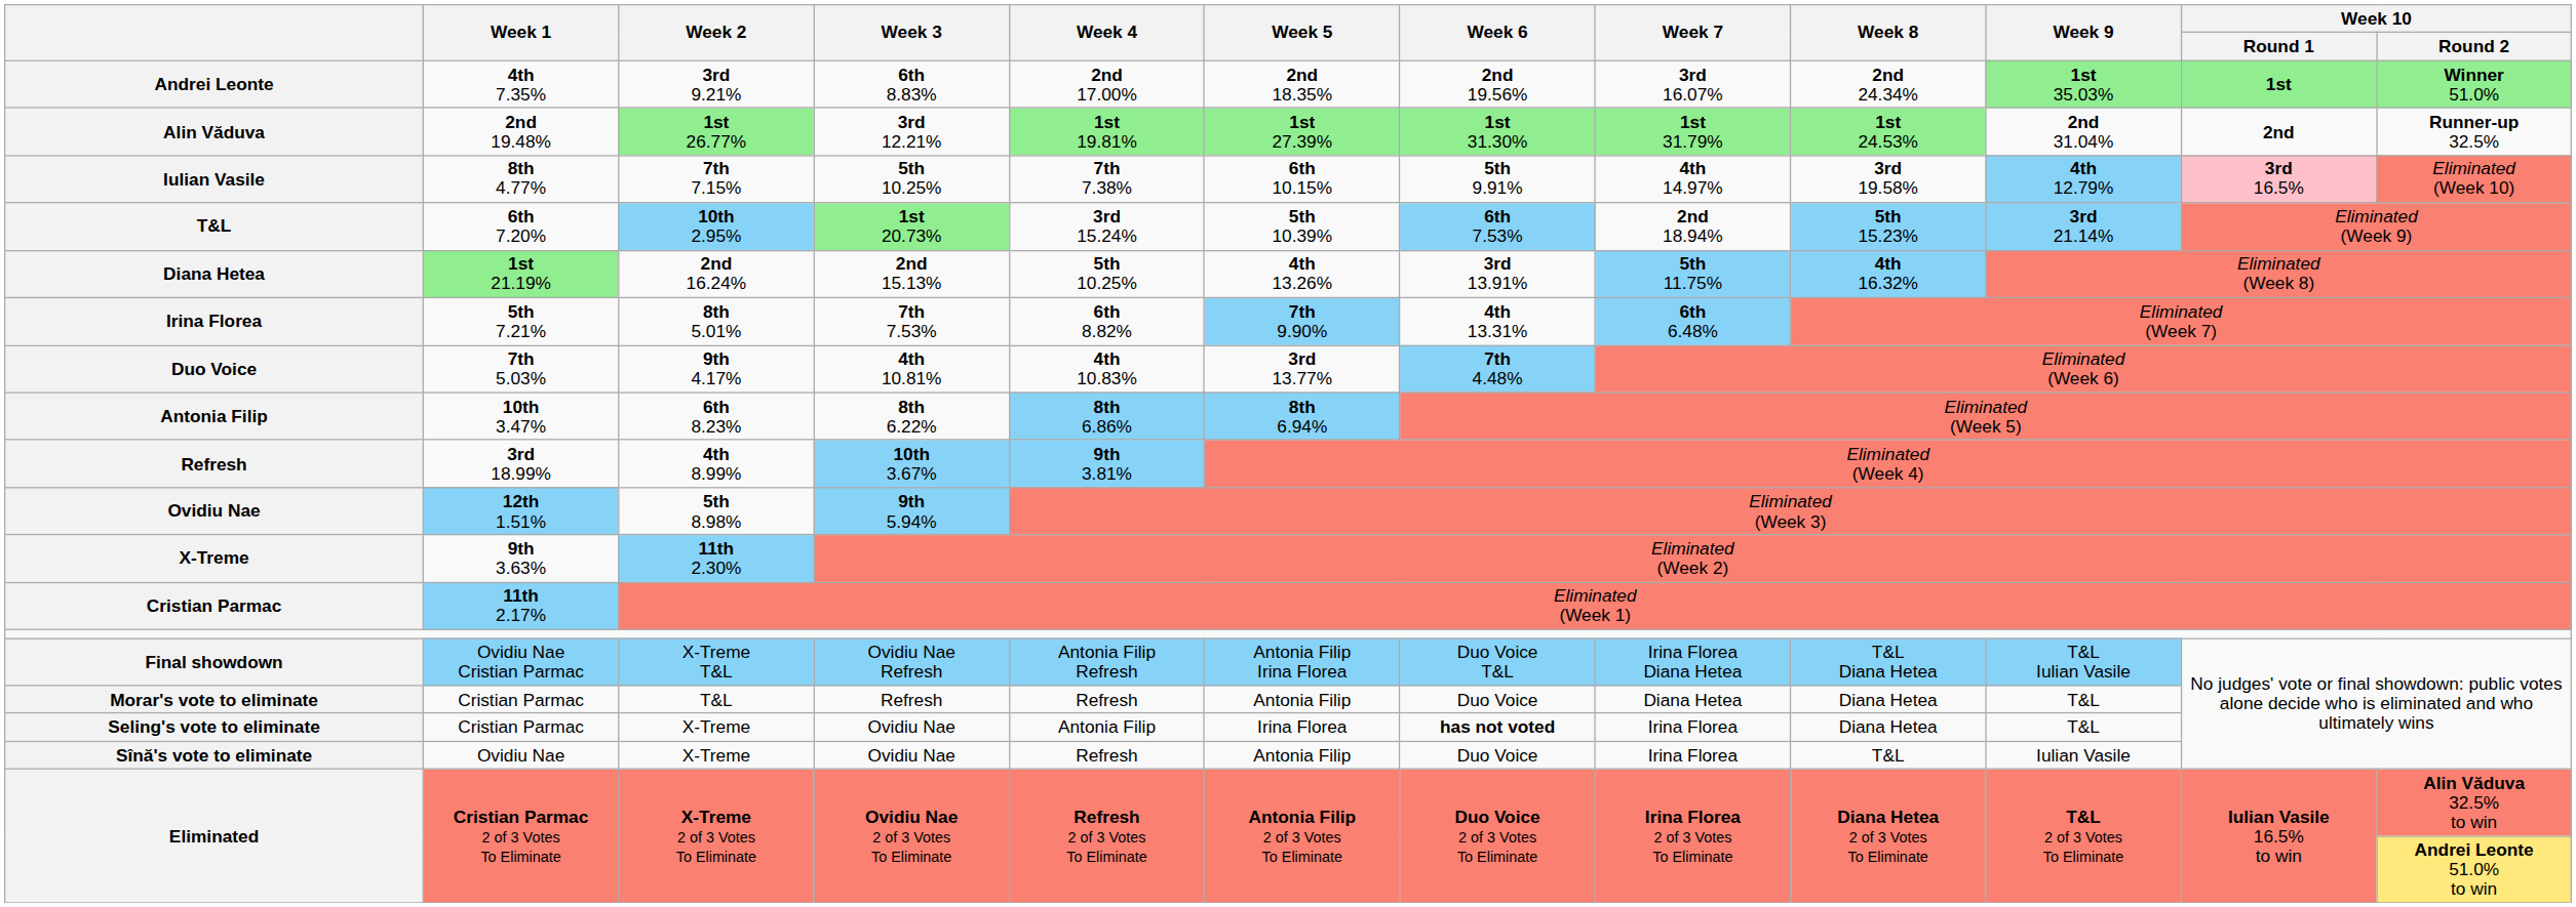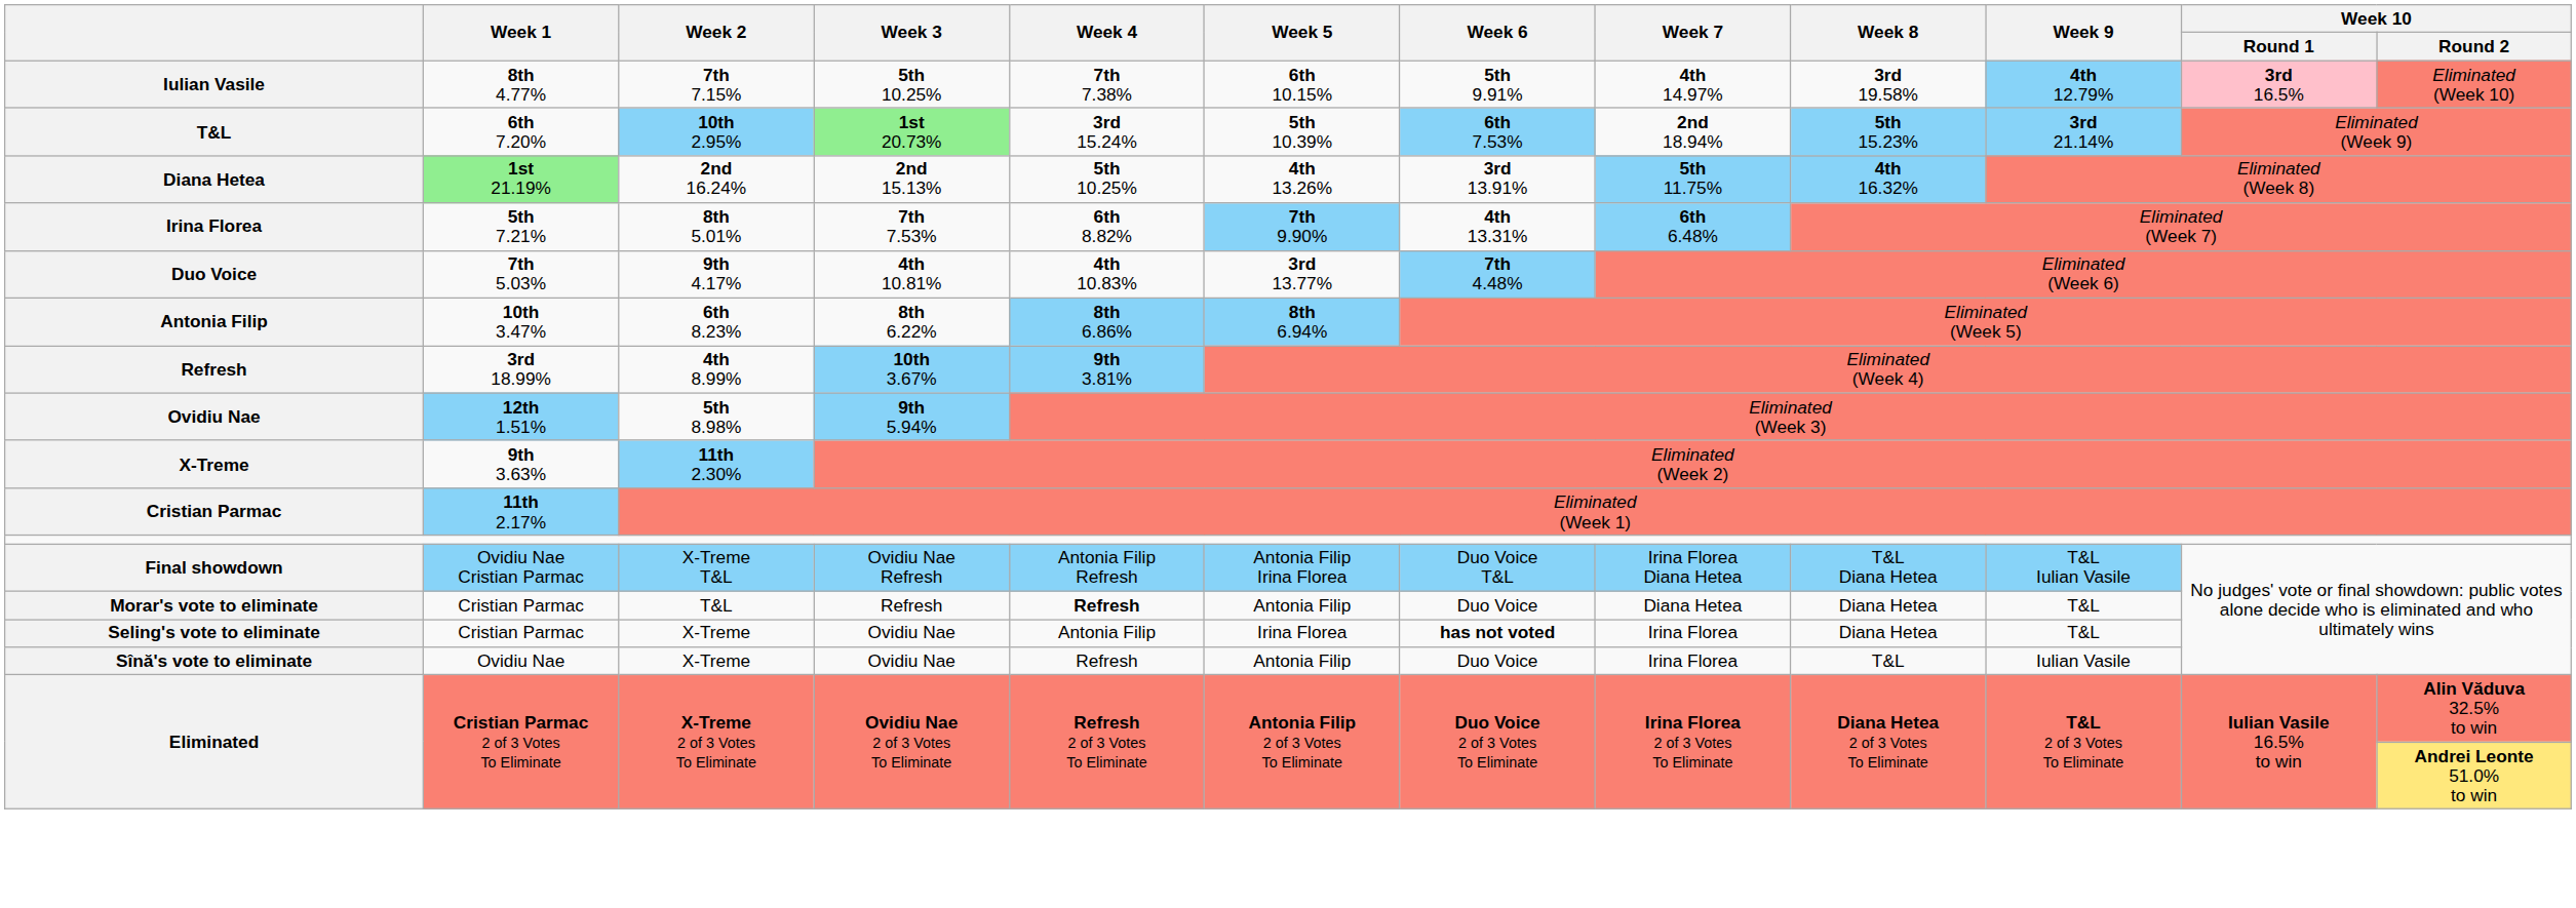- row: Andrei Leonte | 4th 7.35% | 3rd 9.21% | 6th 8.83% | 2nd 17.00% | 2nd 18.35% | 2nd 19.56% | 3rd 16.07% | 2nd 24.34% | 1st 35.03% | 1st | Winner 51.0%
- row: Alin Văduva | 2nd 19.48% | 1st 26.77% | 3rd 12.21% | 1st 19.81% | 1st 27.39% | 1st 31.30% | 1st 31.79% | 1st 24.53% | 2nd 31.04% | 2nd | Runner-up 32.5%
Morar's vote to eliminate | Week 4: normal -> bold
